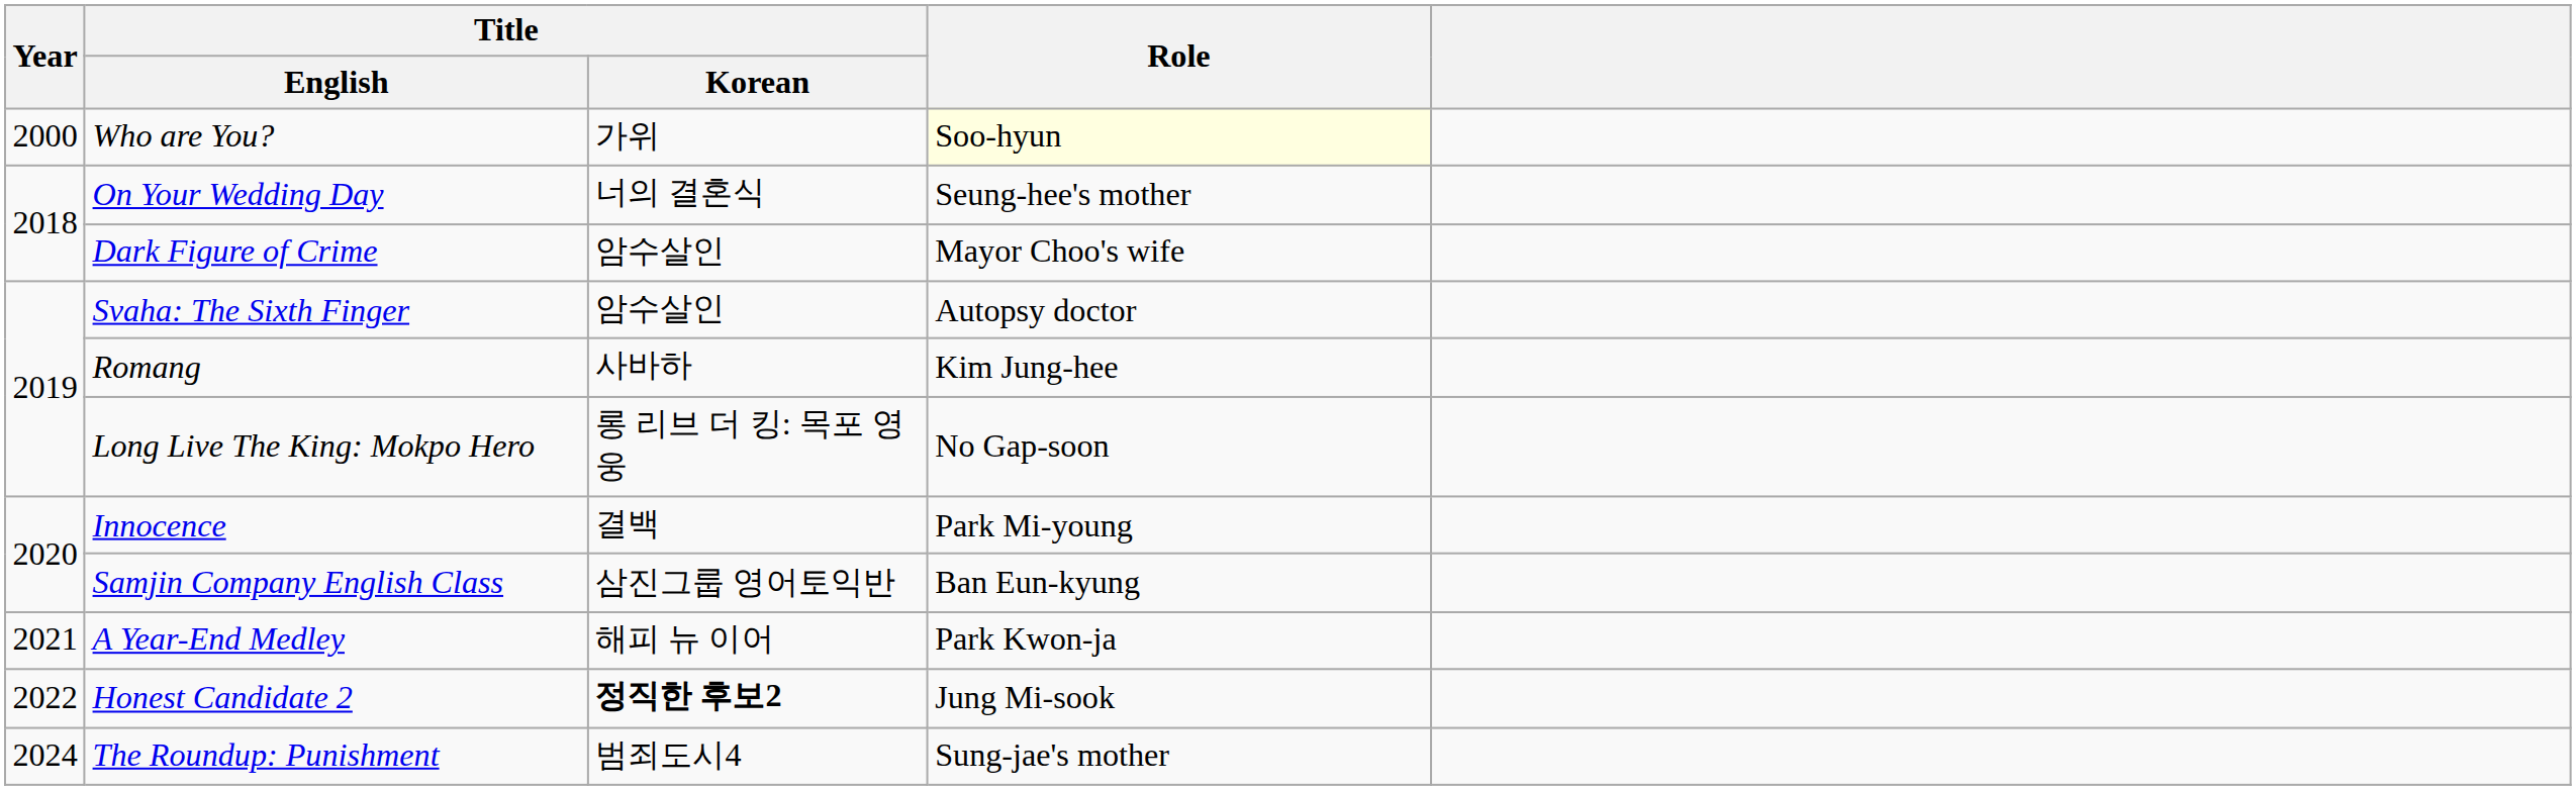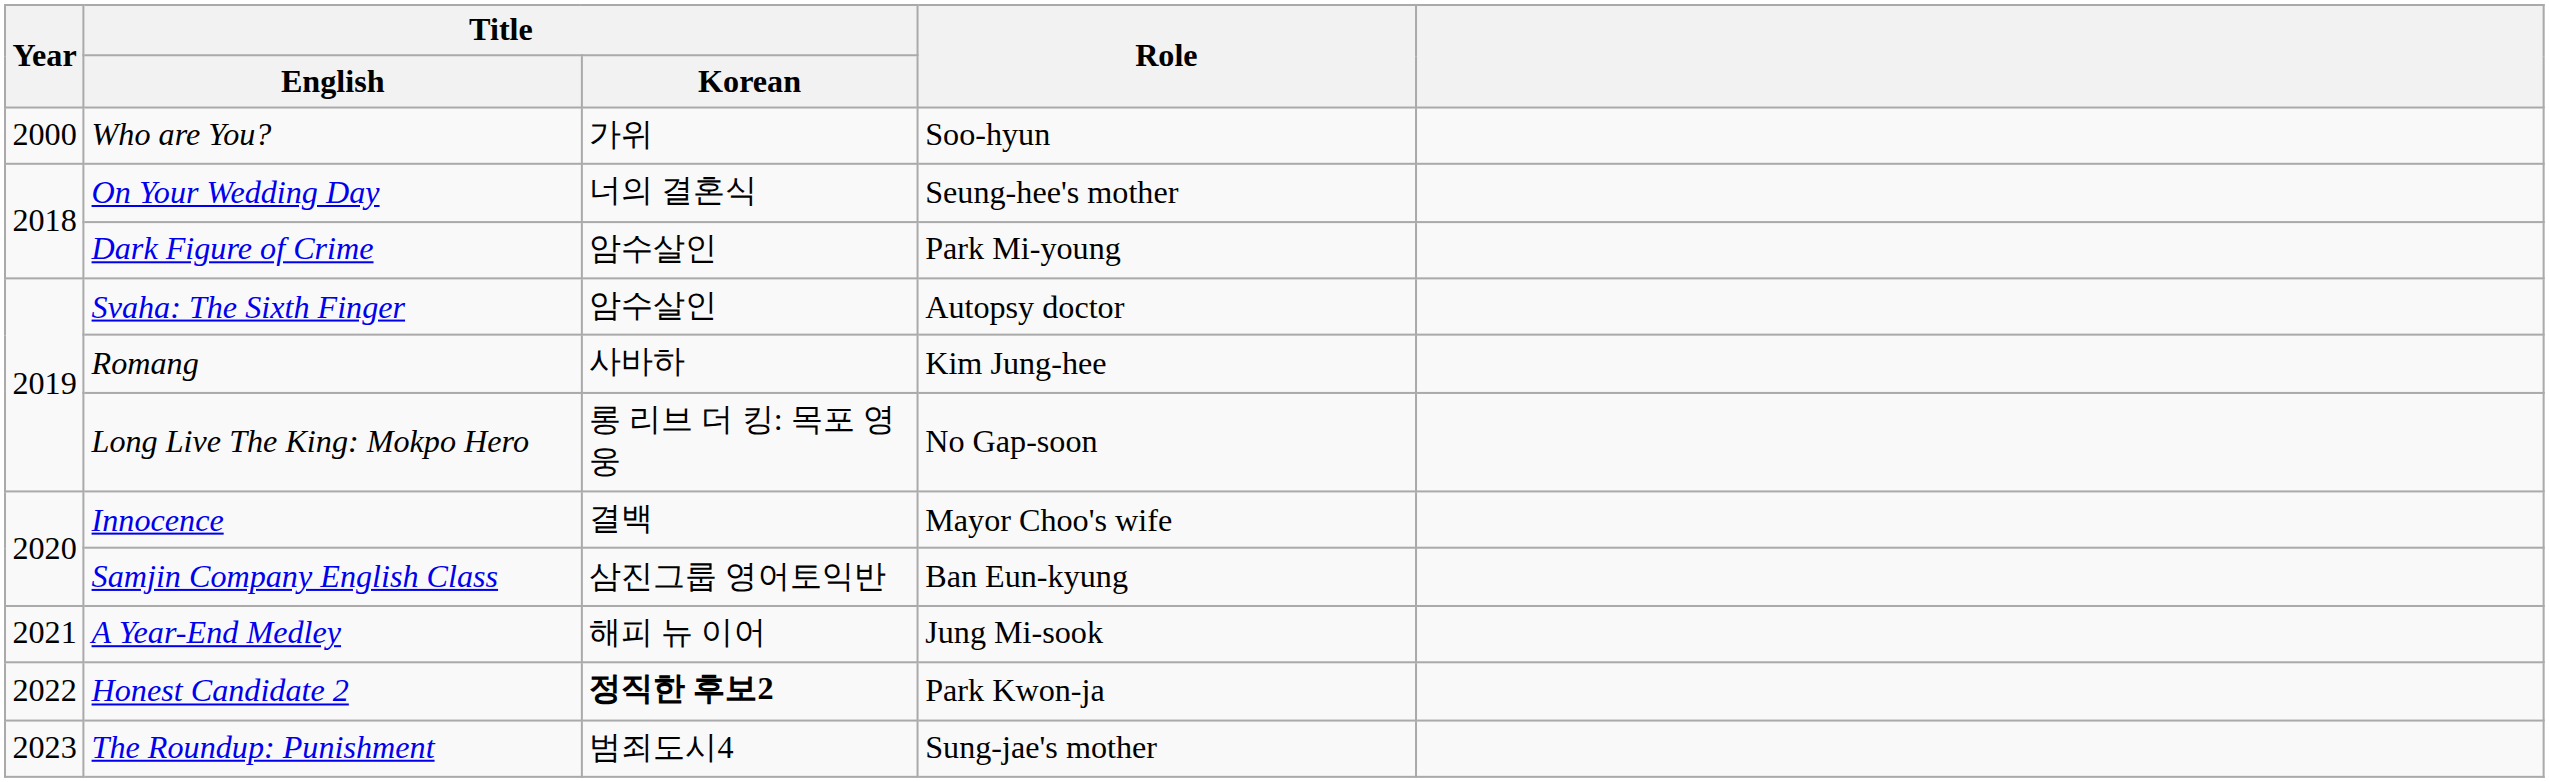Who are You? | Role: lightyellow background -> no background
Dark Figure of Crime | Role: Mayor Choo's wife -> Park Mi-young
Innocence | Role: Park Mi-young -> Mayor Choo's wife
A Year-End Medley | Role: Park Kwon-ja -> Jung Mi-sook
Honest Candidate 2 | Role: Jung Mi-sook -> Park Kwon-ja
The Roundup: Punishment | Year: 2024 -> 2023
